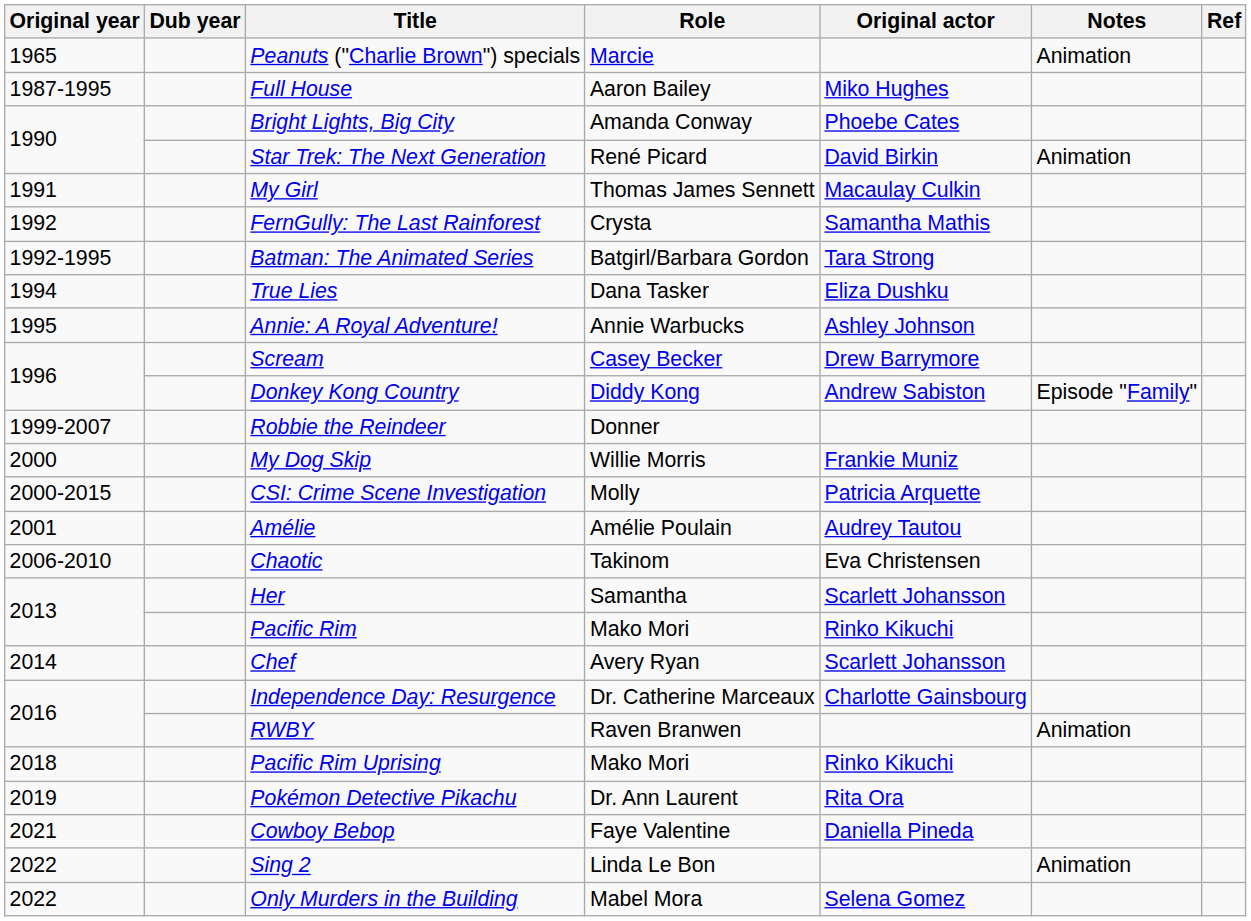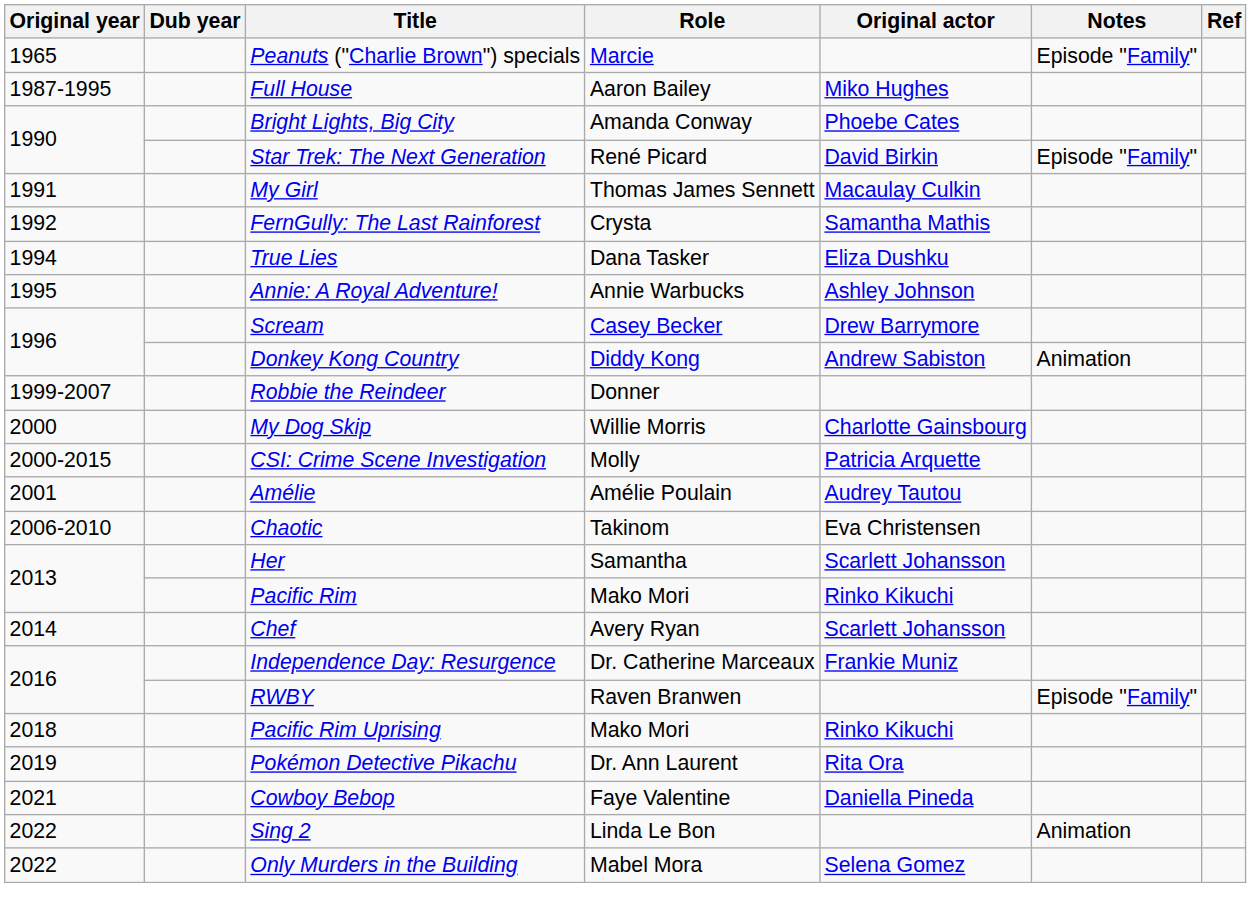Peanuts ("Charlie Brown") specials | Notes: Animation -> Episode "Family"
Star Trek: The Next Generation | Notes: Animation -> Episode "Family"
- row: 1992-1995 | Batman: The Animated Series | Batgirl/Barbara Gordon | Tara Strong
Donkey Kong Country | Notes: Episode "Family" -> Animation
My Dog Skip | Original actor: Frankie Muniz -> Charlotte Gainsbourg
Independence Day: Resurgence | Original actor: Charlotte Gainsbourg -> Frankie Muniz
RWBY | Notes: Animation -> Episode "Family"
